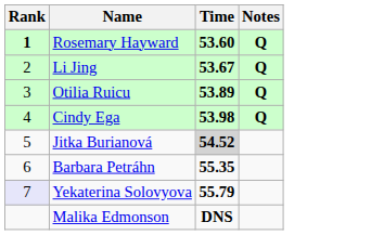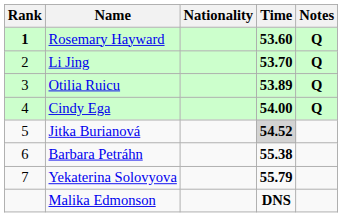+ column: Nationality
Li Jing | Time: 53.67 -> 53.70
Cindy Ega | Time: 53.98 -> 54.00
Barbara Petráhn | Time: 55.35 -> 55.38
Yekaterina Solovyova | Rank: lavender background -> no background
